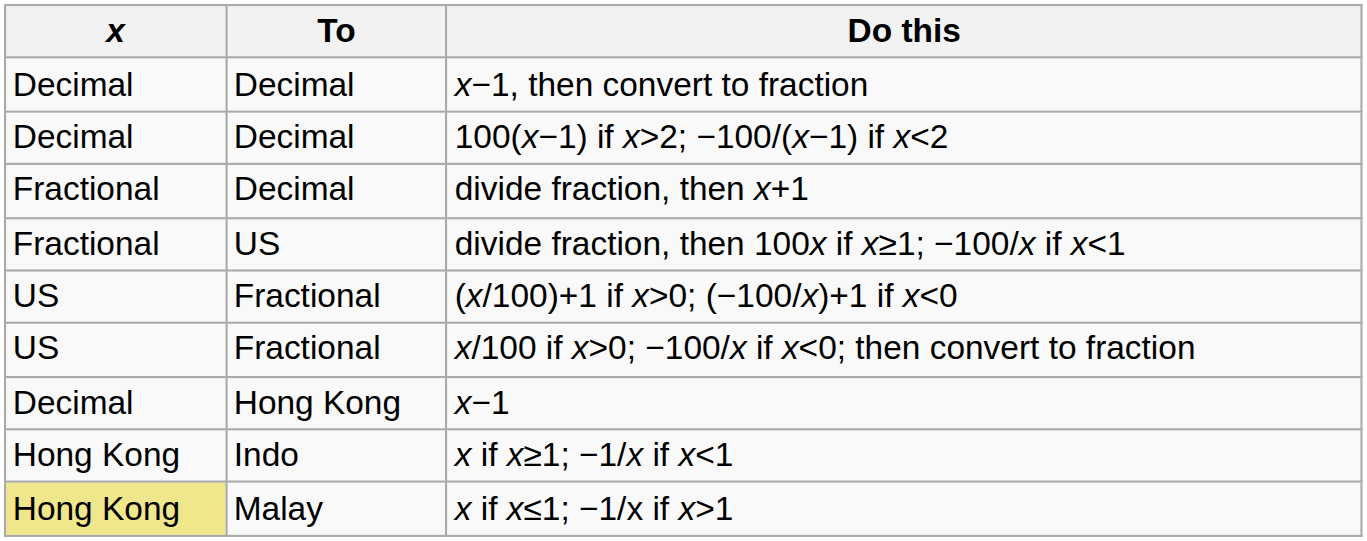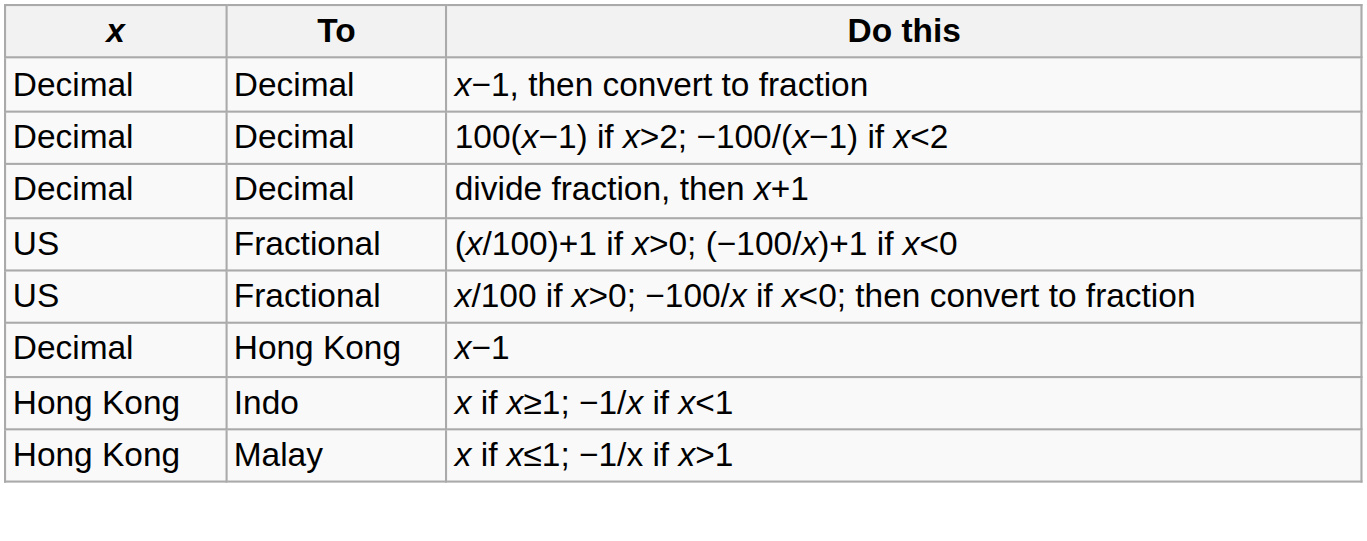divide fraction, then x+1 | x: Fractional -> Decimal
- row: Fractional | US | divide fraction, then 100x if x≥1; −100/x if x<1
x if x≤1; −1/x if x>1 | x: khaki background -> no background
